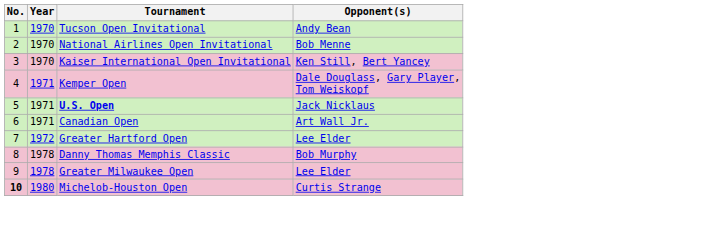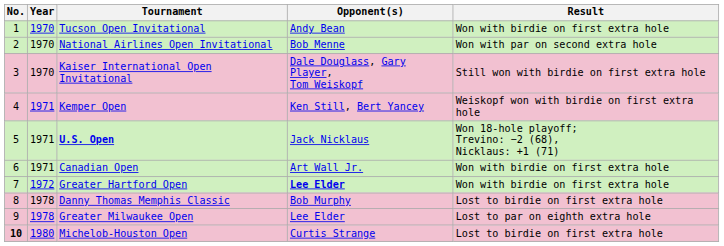+ column: Result | Won with birdie on first extra hole | Won with par on second extra hole | Still won with birdie on first extra hole | Weiskopf won with birdie on first extra hole | Won 18-hole playoff; Trevino: −2 (68), Nicklaus: +1 (71) | Won with birdie on first extra hole | Won with birdie on first extra hole | Lost to birdie on first extra hole | Lost to par on eighth extra hole | Lost to birdie on first extra hole
Kaiser International Open Invitational | Opponent(s): Ken Still, Bert Yancey -> Dale Douglass, Gary Player, Tom Weiskopf
Kemper Open | Opponent(s): Dale Douglass, Gary Player, Tom Weiskopf -> Ken Still, Bert Yancey
Greater Hartford Open | Opponent(s): normal -> bold
